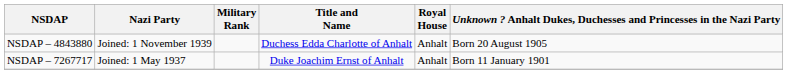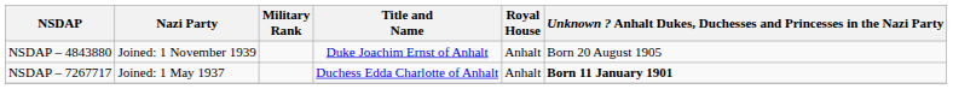NSDAP – 4843880 | Title and Name: Duchess Edda Charlotte of Anhalt -> Duke Joachim Ernst of Anhalt
NSDAP – 7267717 | Title and Name: Duke Joachim Ernst of Anhalt -> Duchess Edda Charlotte of Anhalt
NSDAP – 7267717 | column 6: normal -> bold
